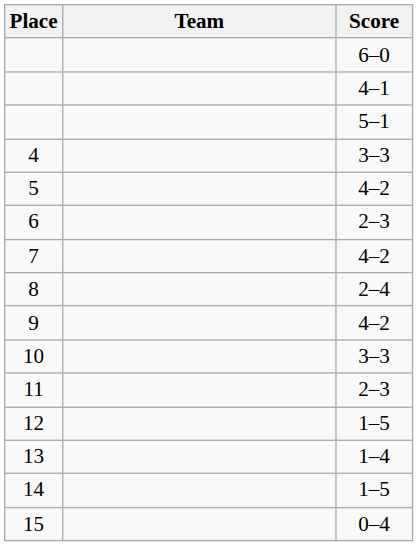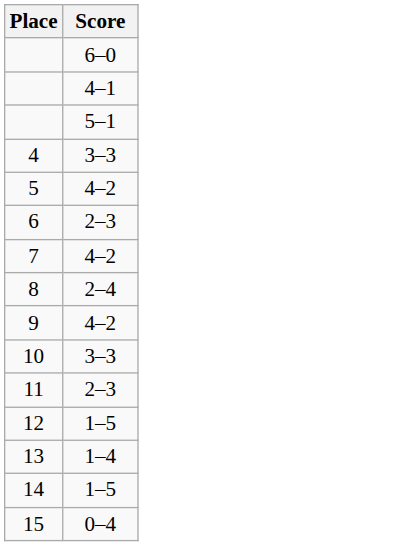- column: Team
